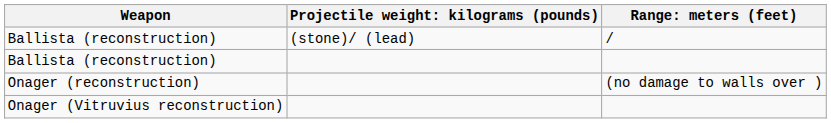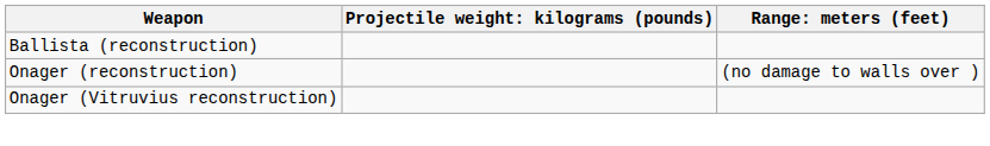- row: Ballista (reconstruction) | (stone)/ (lead) | /
